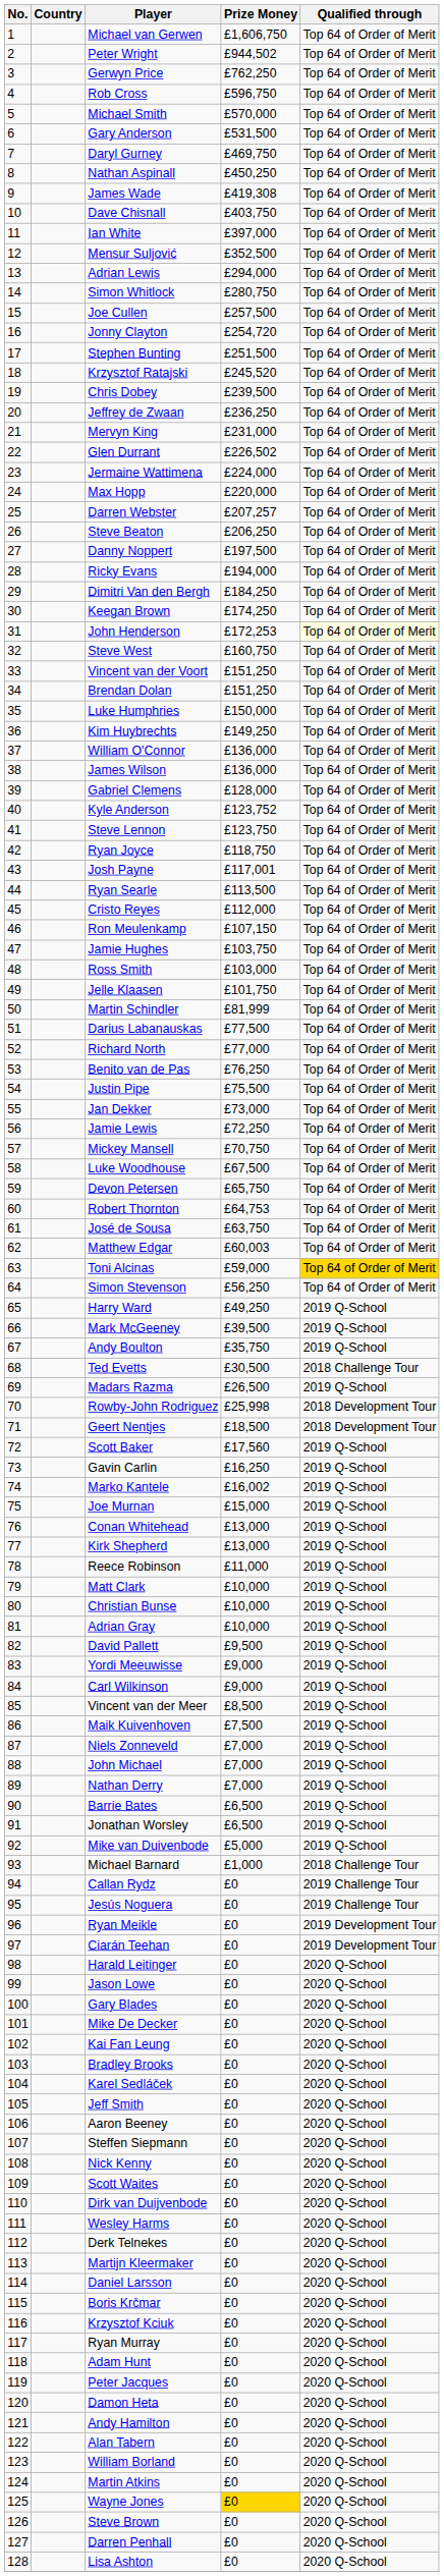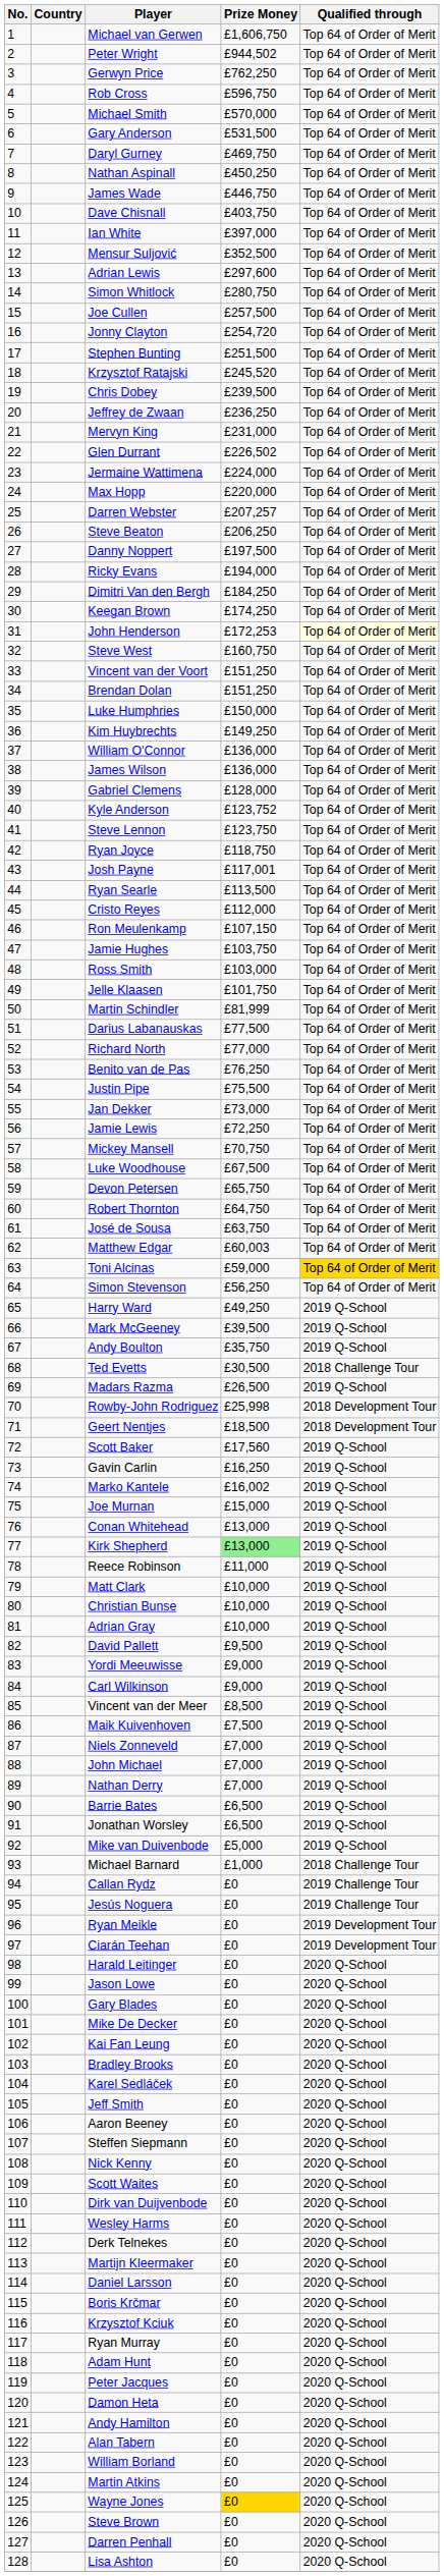James Wade | Prize Money: £419,308 -> £446,750
Adrian Lewis | Prize Money: £294,000 -> £297,600
Robert Thornton | Prize Money: £64,753 -> £64,750
Kirk Shepherd | Prize Money: no background -> lightgreen background
